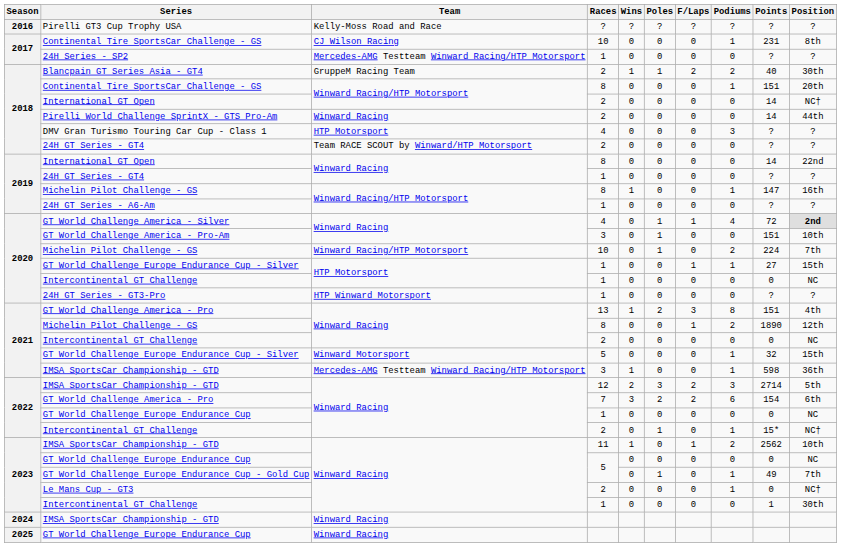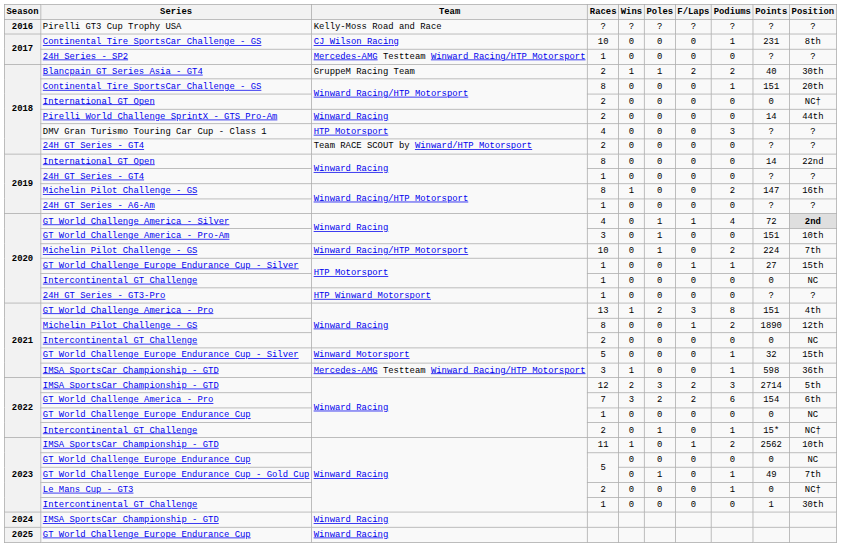2018 / International GT Open | Points: 14 -> 0
2019 / Michelin Pilot Challenge - GS | Podiums: 1 -> 2
